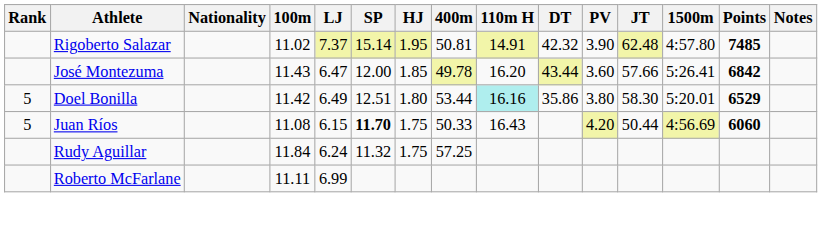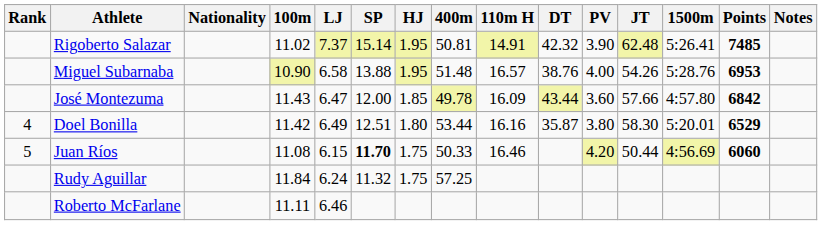Rigoberto Salazar | 1500m: 4:57.80 -> 5:26.41
+ row: Miguel Subarnaba | 10.90 | 6.58 | 13.88 | 1.95 | 51.48 | 16.57 | 38.76 | 4.00 | 54.26 | 5:28.76 | 6953
José Montezuma | 110m H: 16.20 -> 16.09
José Montezuma | 1500m: 5:26.41 -> 4:57.80
Doel Bonilla | Rank: 5 -> 4
Doel Bonilla | 110m H: paleturquoise background -> no background
Doel Bonilla | DT: 35.86 -> 35.87
Juan Ríos | 110m H: 16.43 -> 16.46
Roberto McFarlane | LJ: 6.99 -> 6.46
